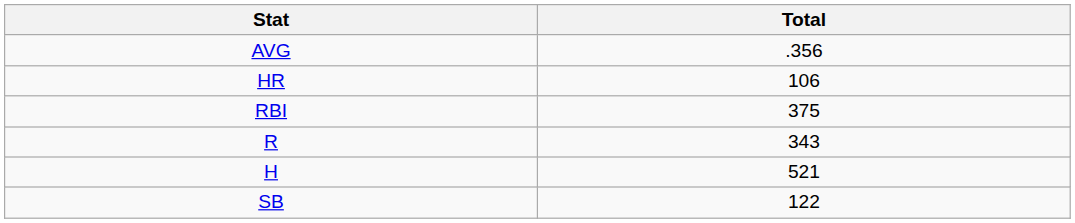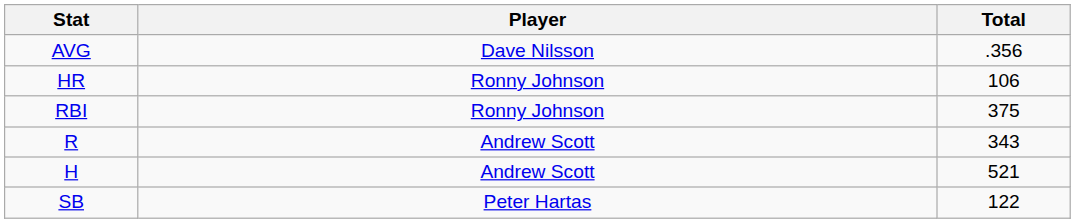+ column: Player | Dave Nilsson | Ronny Johnson | Ronny Johnson | Andrew Scott | Andrew Scott | Peter Hartas
